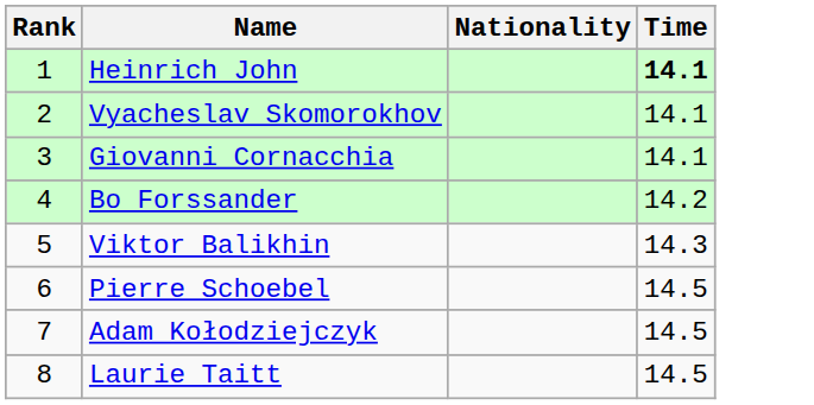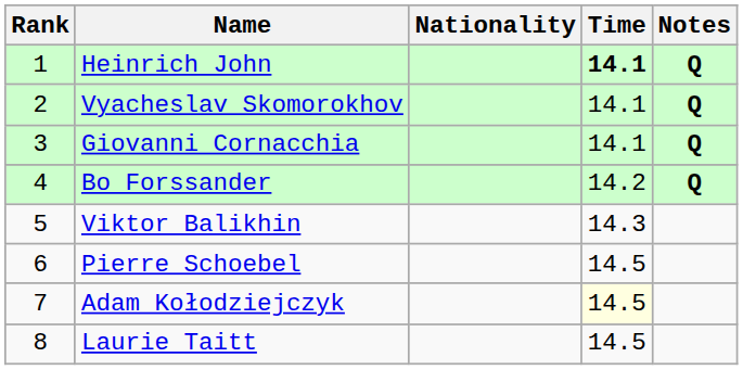+ column: Notes | Q | Q | Q | Q
Adam Kołodziejczyk | Time: no background -> lightyellow background
